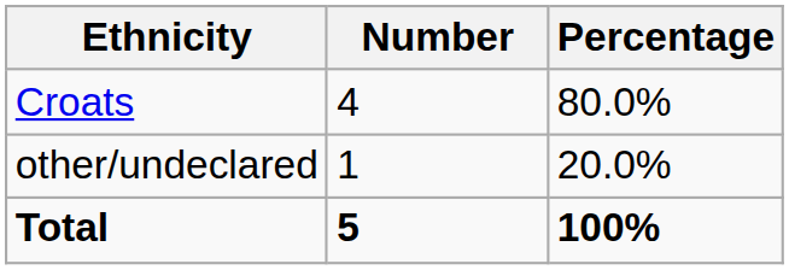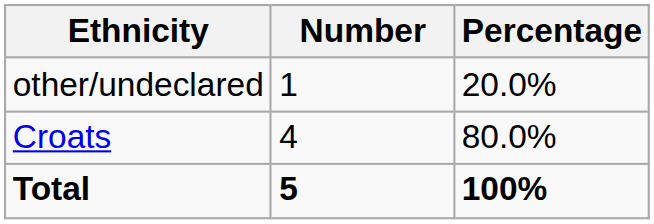rows swapped: Croats <-> other/undeclared
